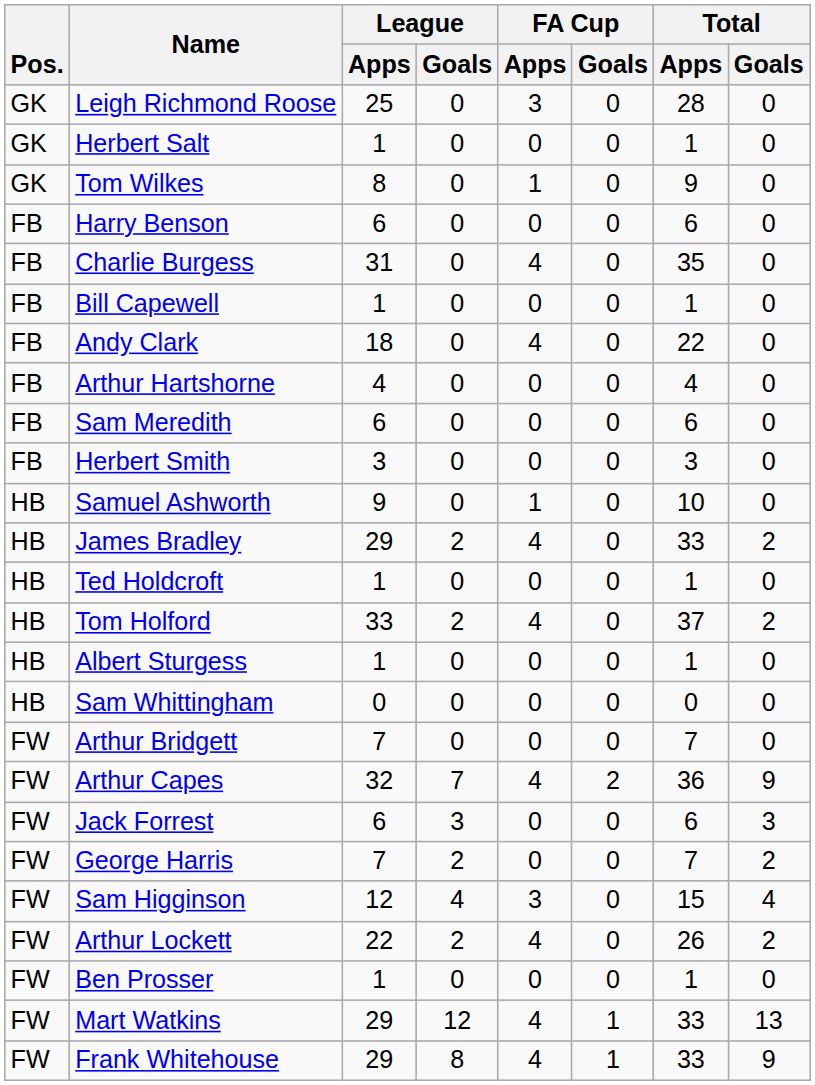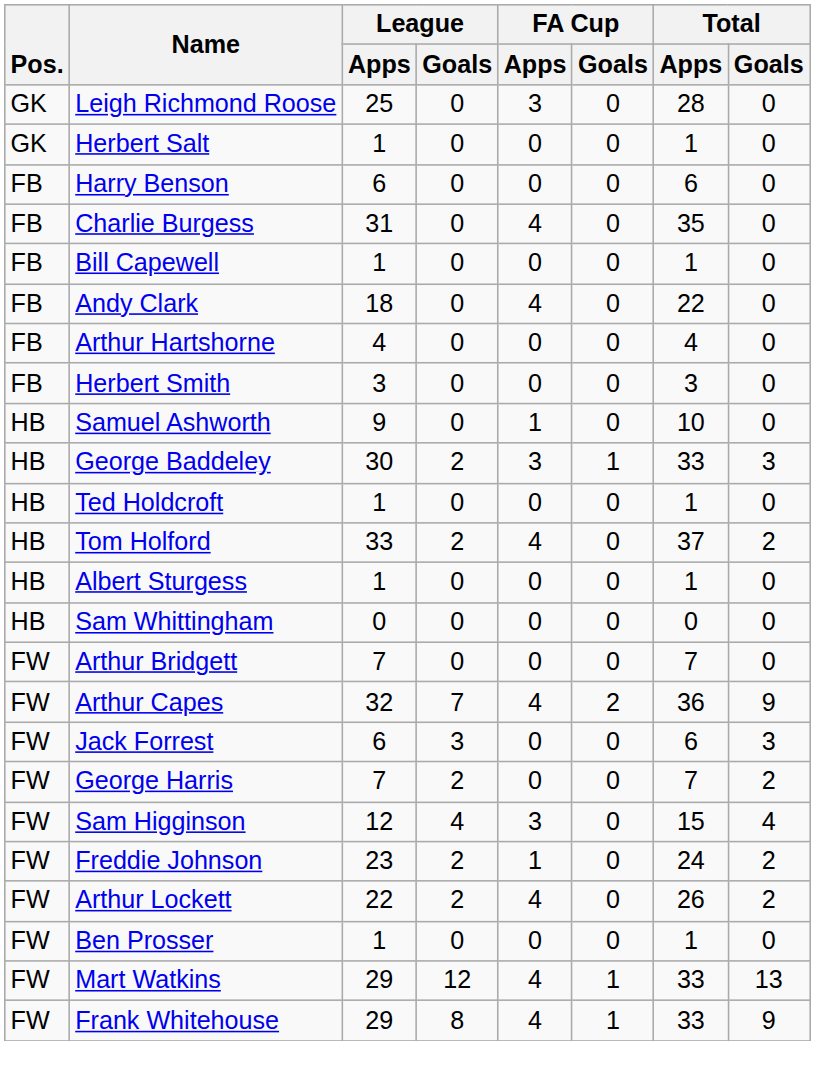- row: GK | Tom Wilkes | 8 | 0 | 1 | 0 | 9 | 0
- row: FB | Sam Meredith | 6 | 0 | 0 | 0 | 6 | 0
+ row: HB | George Baddeley | 30 | 2 | 3 | 1 | 33 | 3
- row: HB | James Bradley | 29 | 2 | 4 | 0 | 33 | 2
+ row: FW | Freddie Johnson | 23 | 2 | 1 | 0 | 24 | 2
